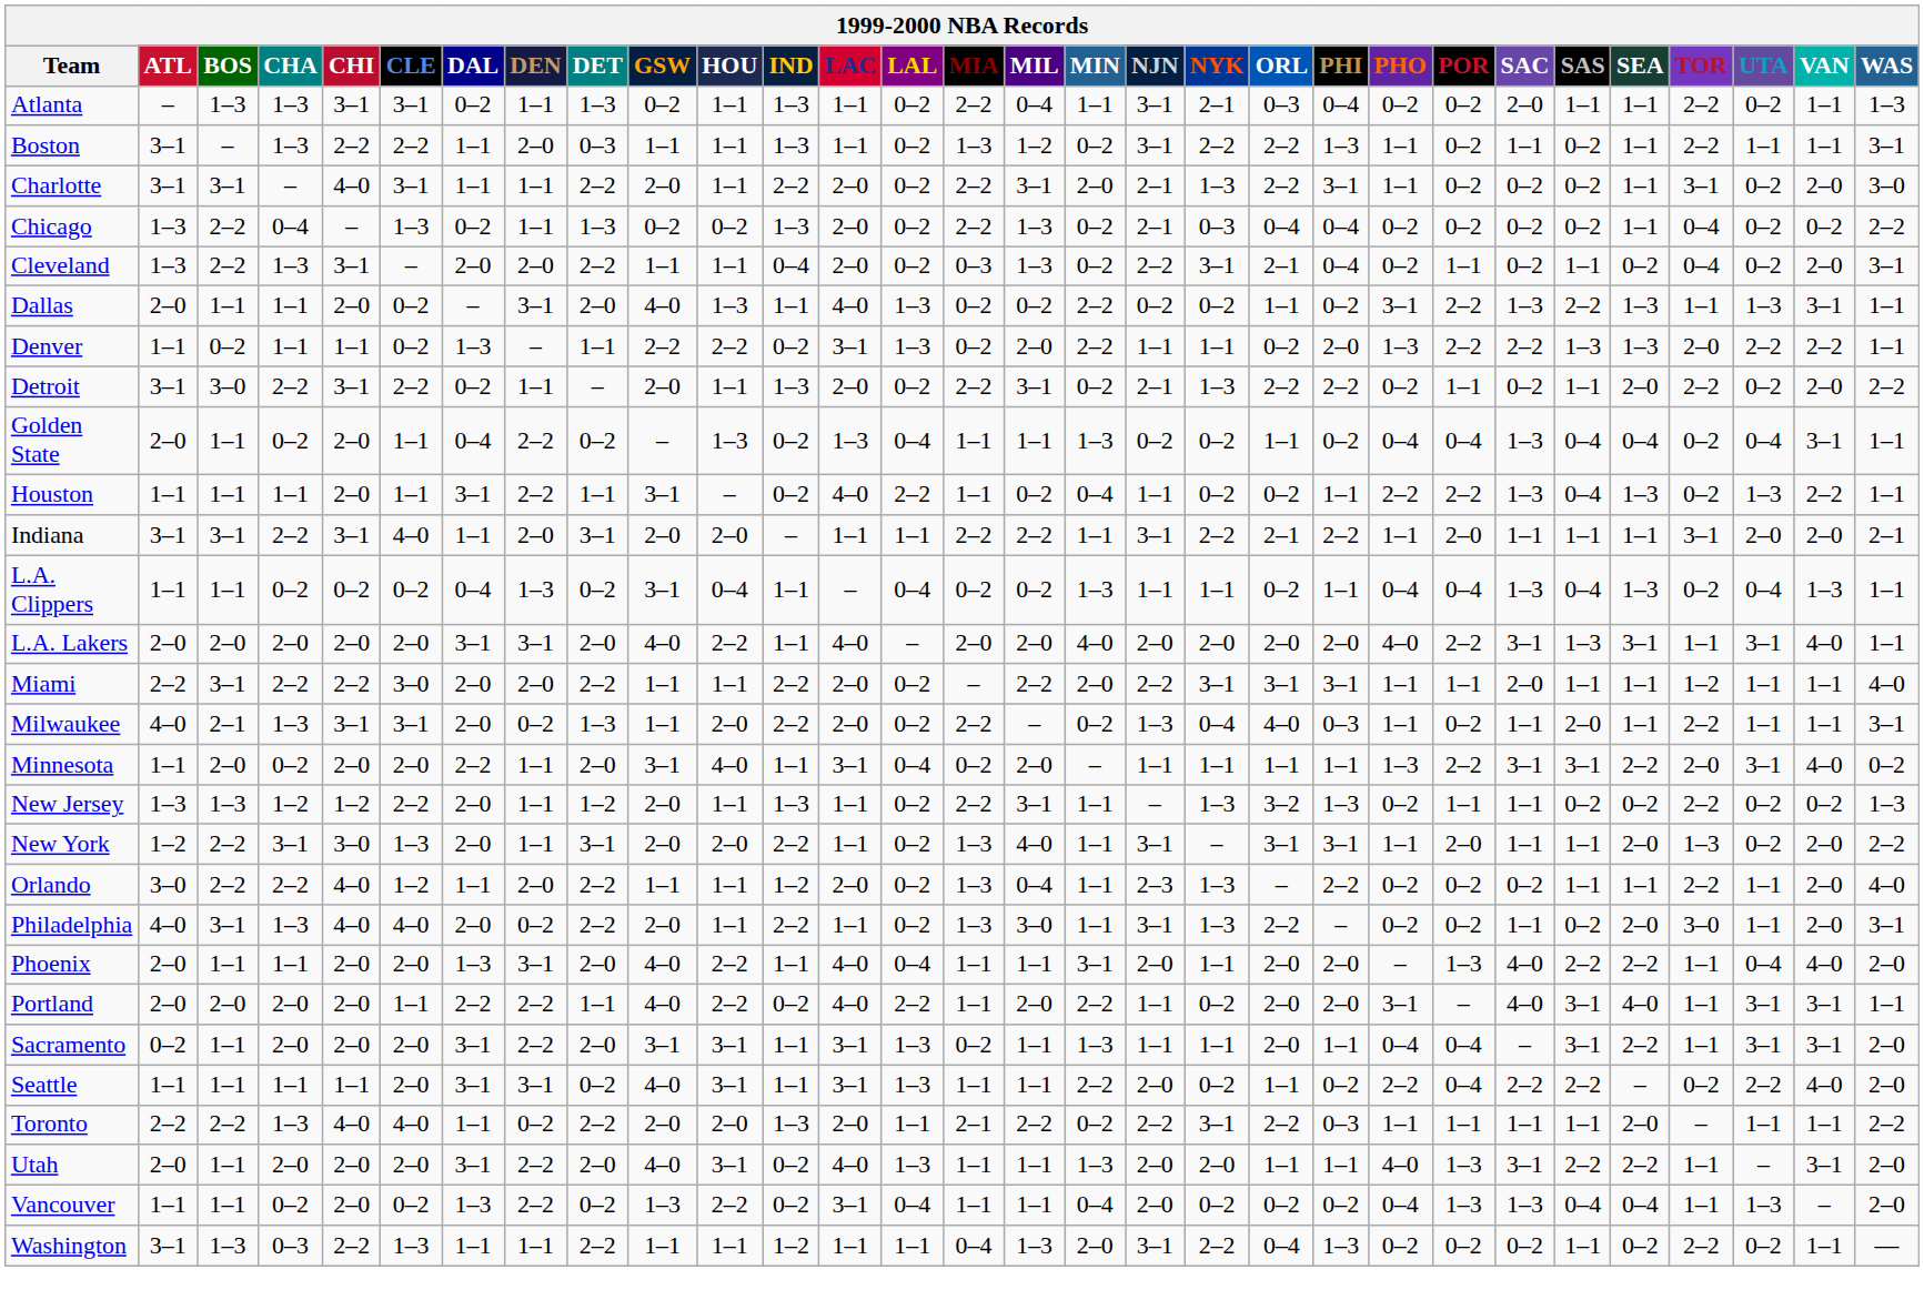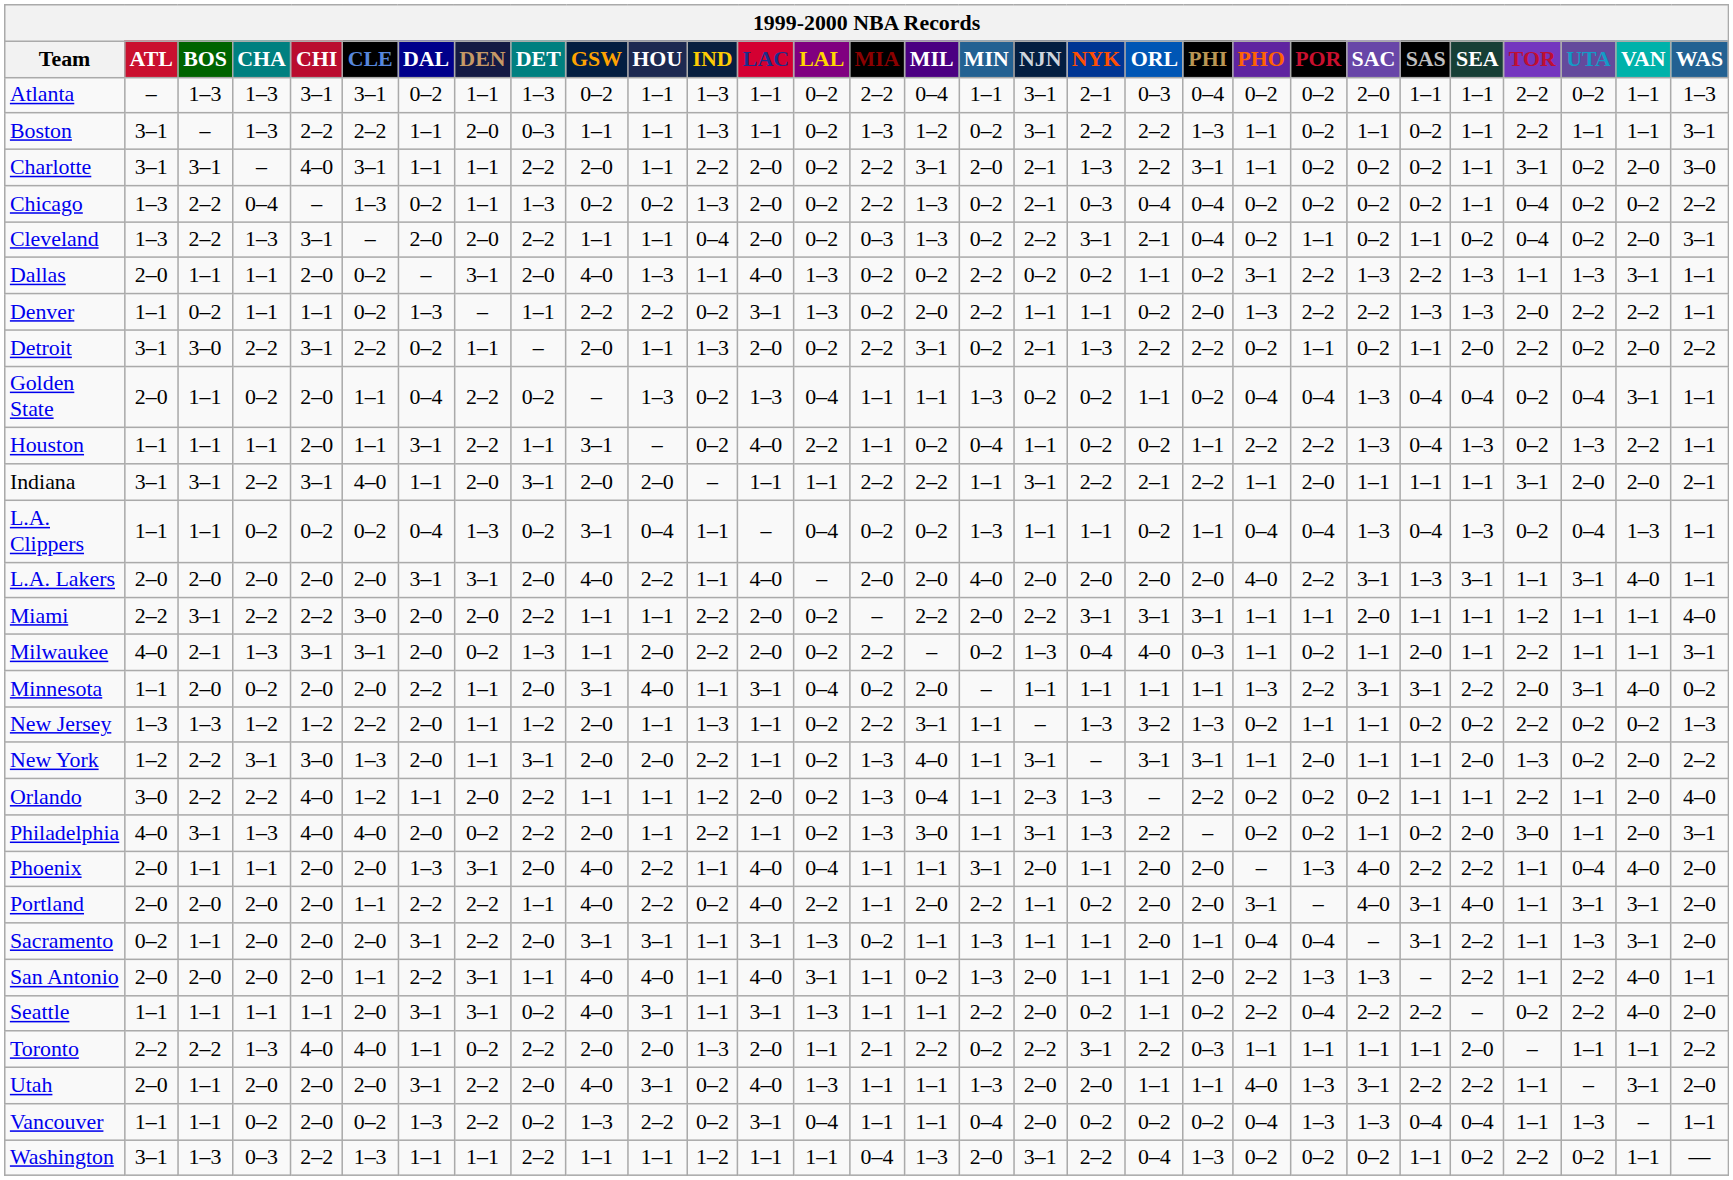Portland | WAS: 1–1 -> 2–0
Sacramento | UTA: 3–1 -> 1–3
+ row: San Antonio | 2–0 | 2–0 | 2–0 | 2–0 | 1–1 | 2–2 | 3–1 | 1–1 | 4–0 | 4–0 | 1–1 | 4–0 | 3–1 | 1–1 | 0–2 | 1–3 | 2–0 | 1–1 | 1–1 | 2–0 | 2–2 | 1–3 | 1–3 | – | 2–2 | 1–1 | 2–2 | 4–0 | 1–1
Vancouver | WAS: 2–0 -> 1–1
